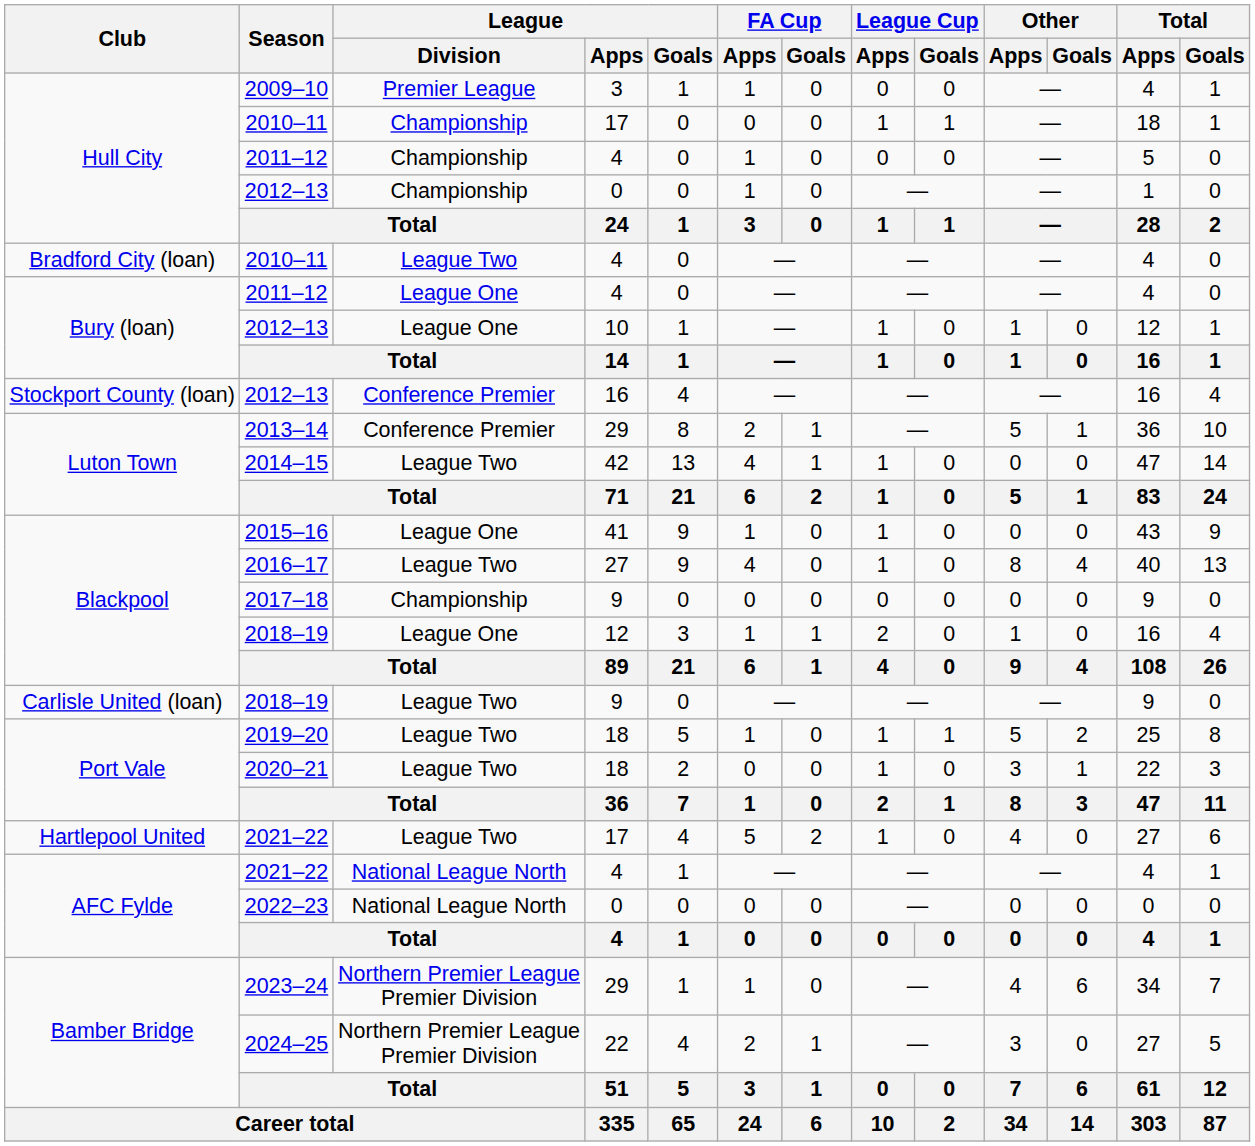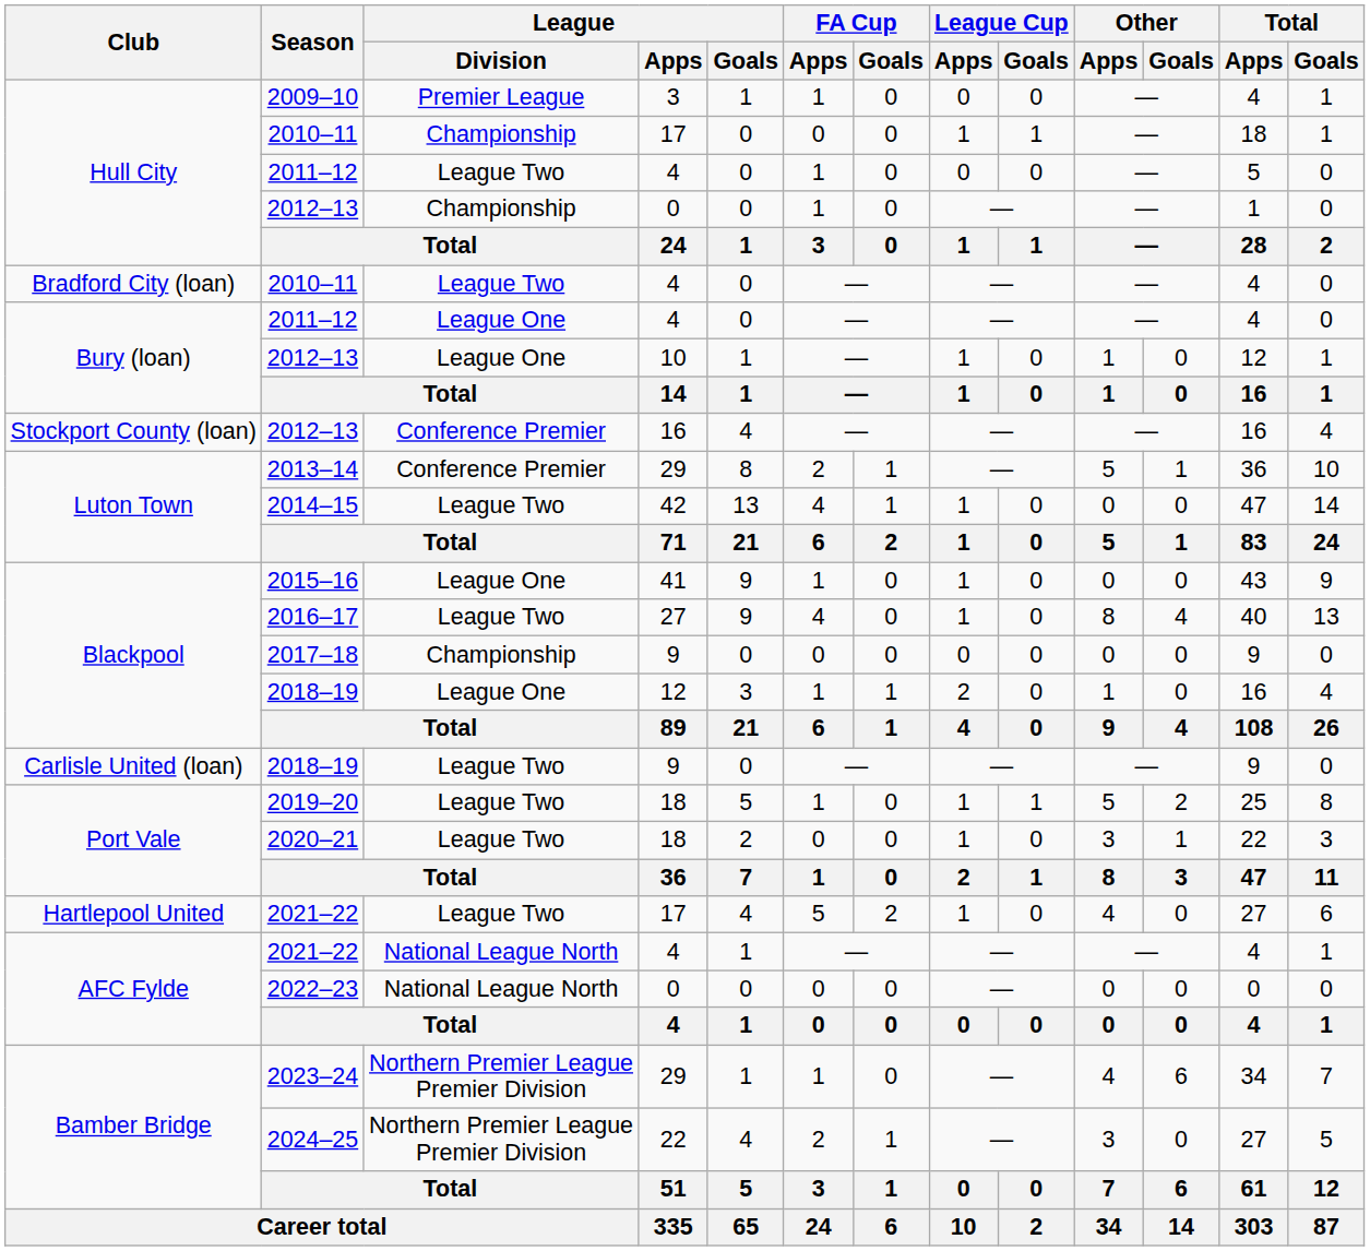Hull City / 2011–12 | League / Division: Championship -> League Two
